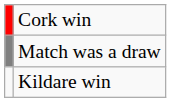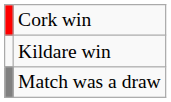rows swapped: Kildare win <-> Match was a draw
